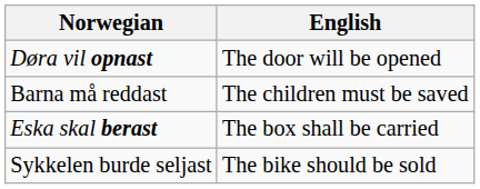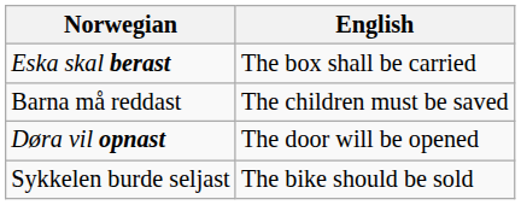rows swapped: Eska skal berast <-> Døra vil opnast
